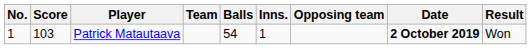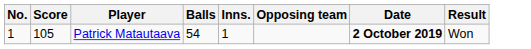- column: Team
Patrick Matautaava | Score: 103 -> 105
